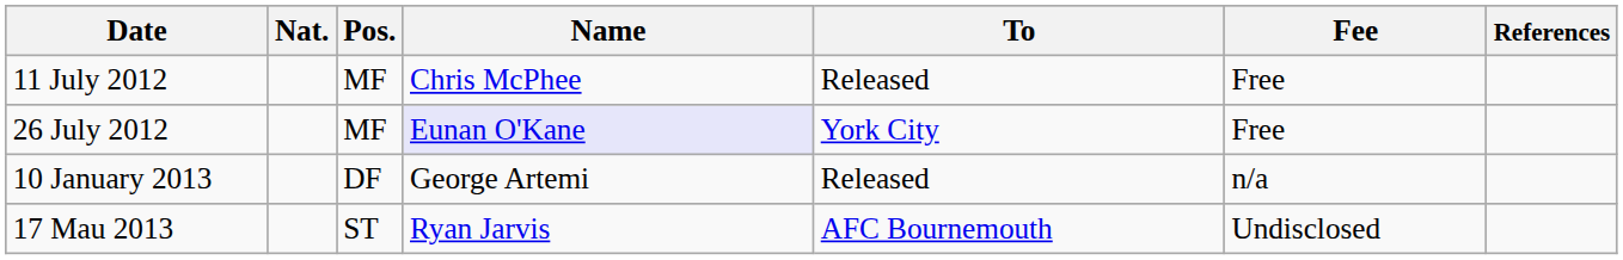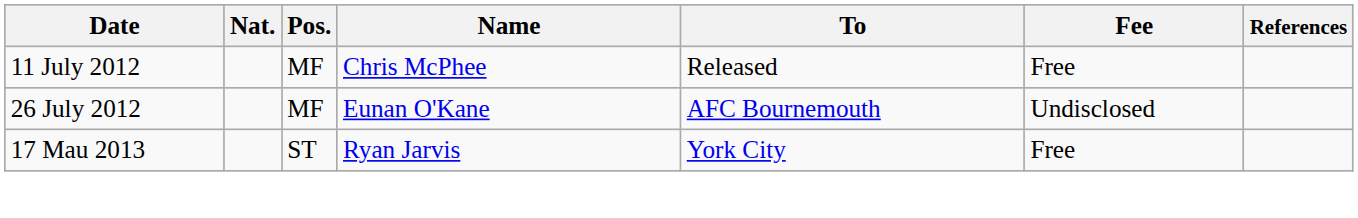26 July 2012 | Name: lavender background -> no background
26 July 2012 | To: York City -> AFC Bournemouth
26 July 2012 | Fee: Free -> Undisclosed
- row: 10 January 2013 | DF | George Artemi | Released | n/a
17 Mau 2013 | To: AFC Bournemouth -> York City
17 Mau 2013 | Fee: Undisclosed -> Free
